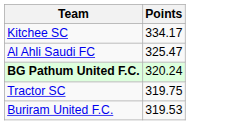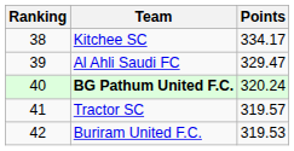+ column: Ranking | 38 | 39 | 40 | 41 | 42
Al Ahli Saudi FC | Points: 325.47 -> 329.47
Tractor SC | Points: 319.75 -> 319.57
